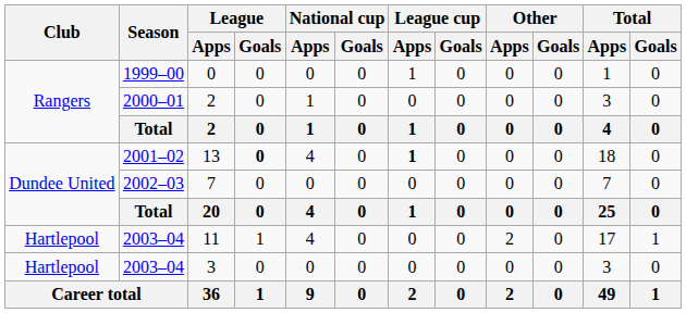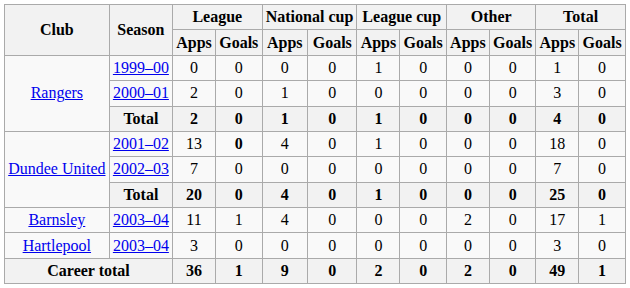13 | League cup / Apps: bold -> normal
11 | Club: Hartlepool -> Barnsley
